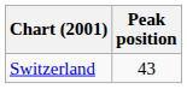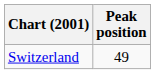Switzerland | Peak position: 43 -> 49
